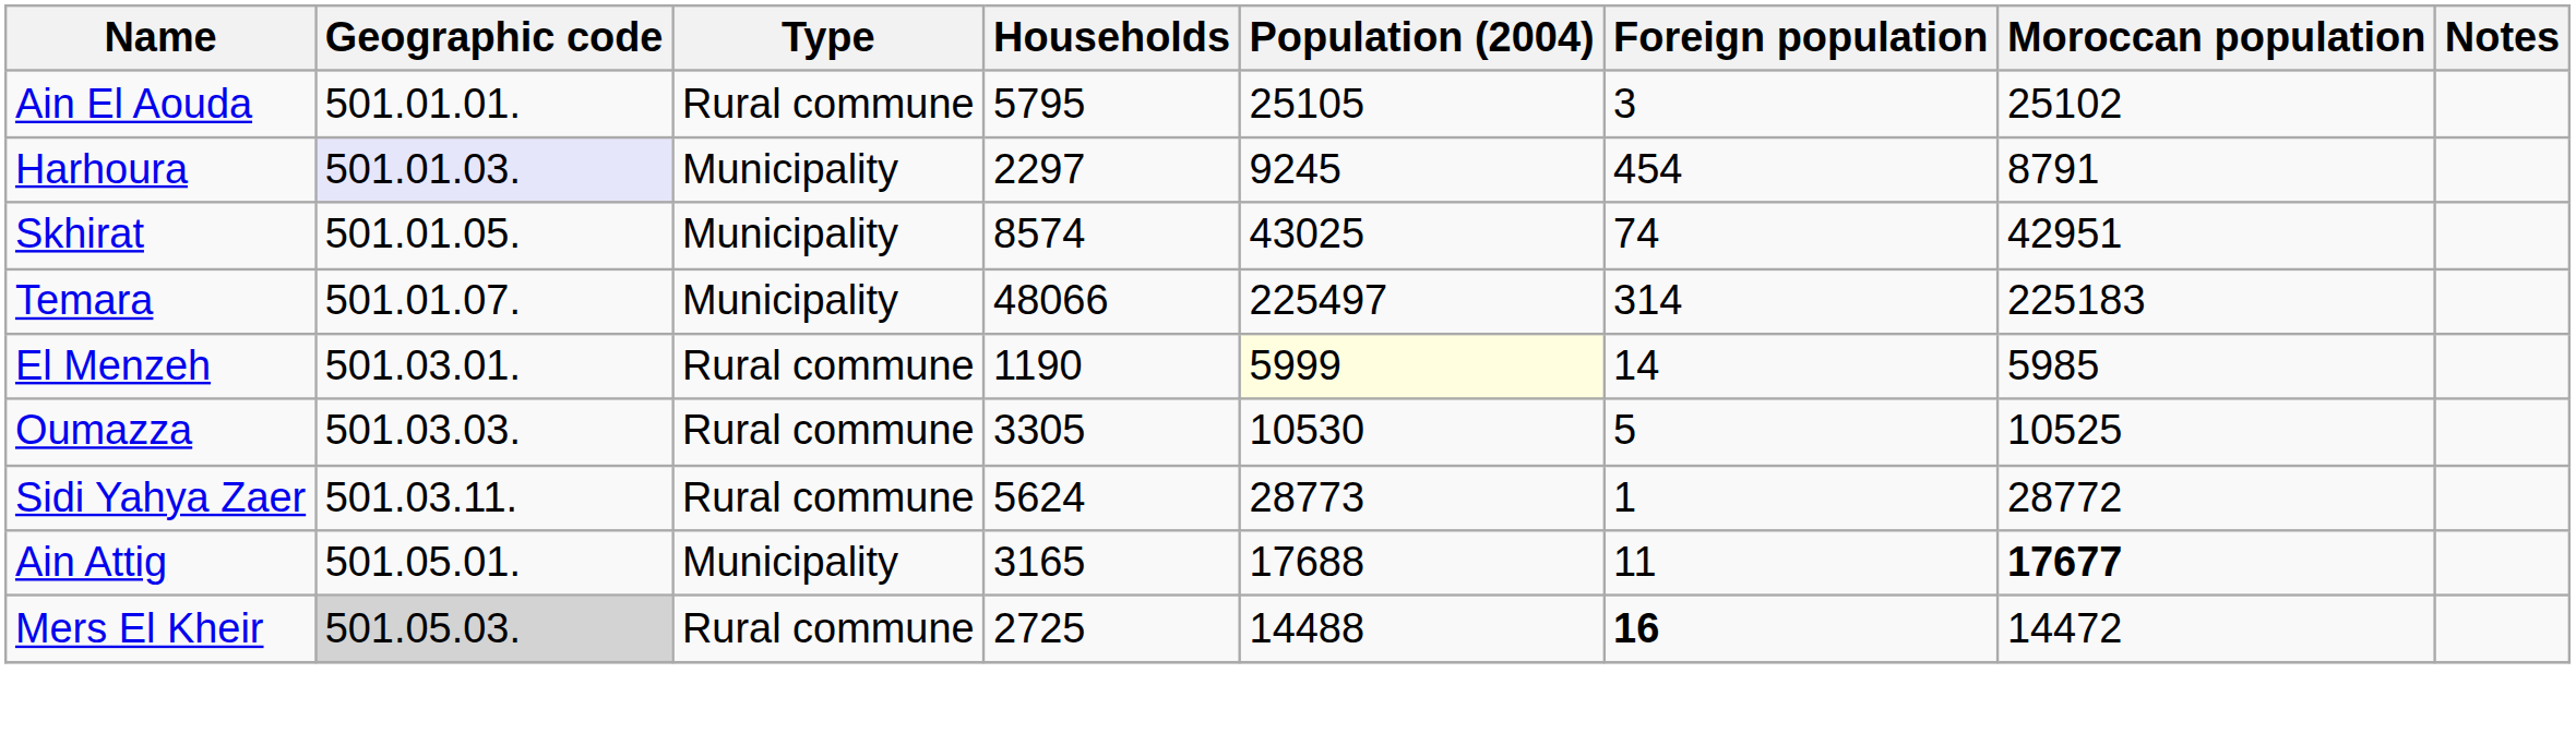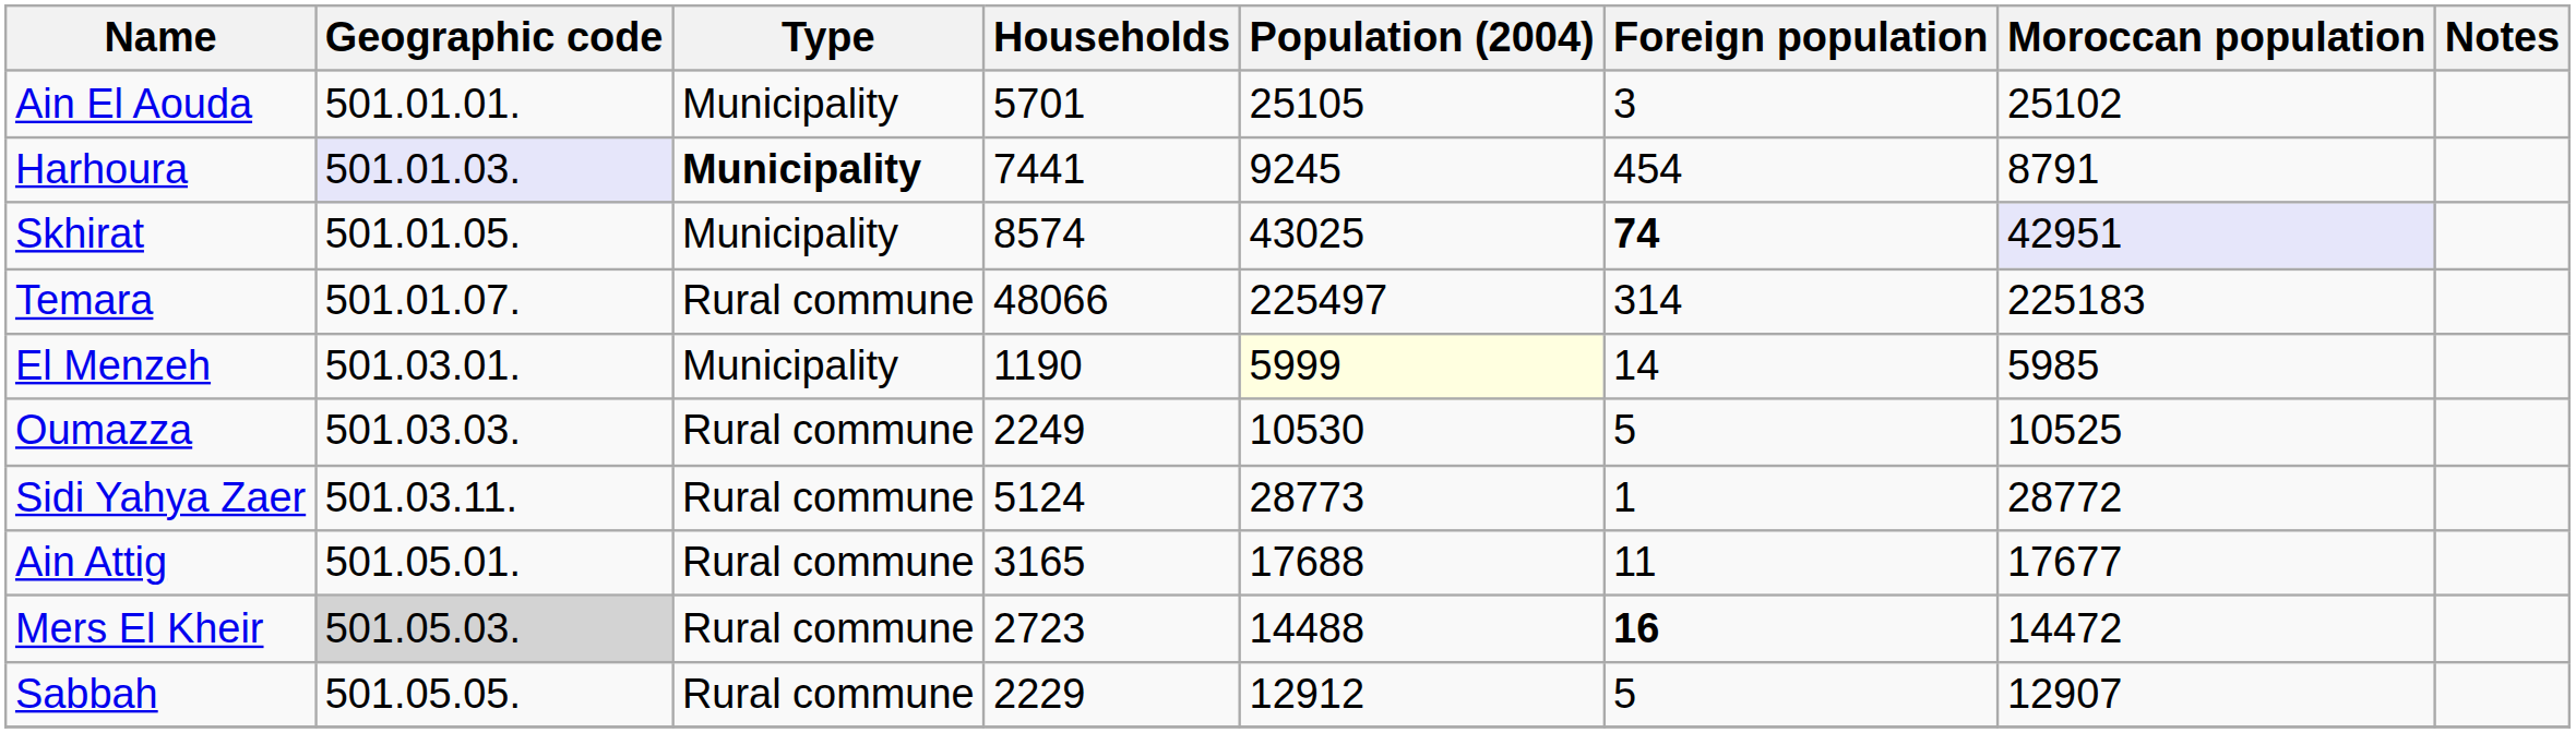Ain El Aouda | Type: Rural commune -> Municipality
Ain El Aouda | Households: 5795 -> 5701
Harhoura | Type: normal -> bold
Harhoura | Households: 2297 -> 7441
Skhirat | Foreign population: normal -> bold
Skhirat | Moroccan population: no background -> lavender background
Temara | Type: Municipality -> Rural commune
El Menzeh | Type: Rural commune -> Municipality
Oumazza | Households: 3305 -> 2249
Sidi Yahya Zaer | Households: 5624 -> 5124
Ain Attig | Type: Municipality -> Rural commune
Ain Attig | Moroccan population: bold -> normal
Mers El Kheir | Households: 2725 -> 2723
+ row: Sabbah | 501.05.05. | Rural commune | 2229 | 12912 | 5 | 12907
